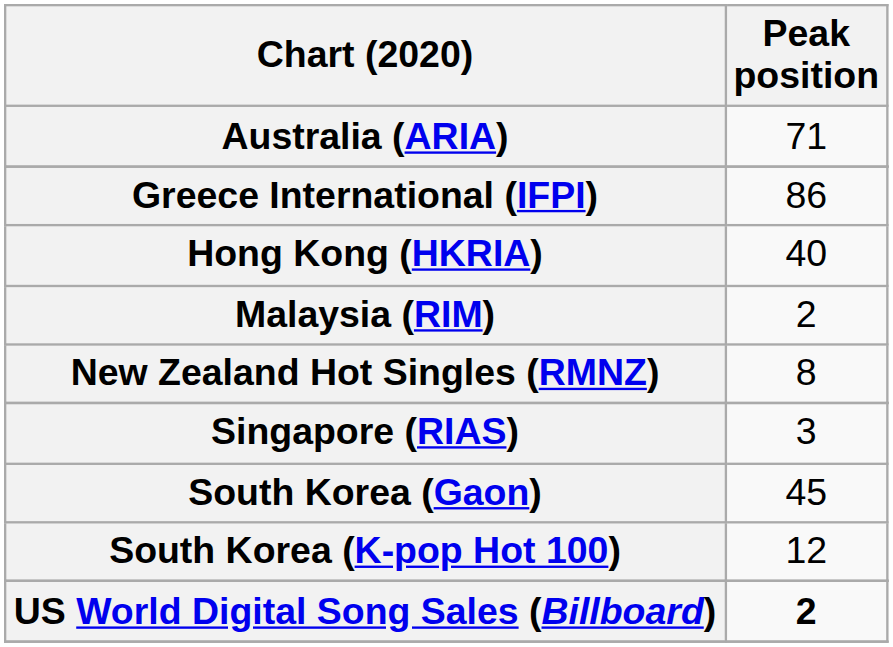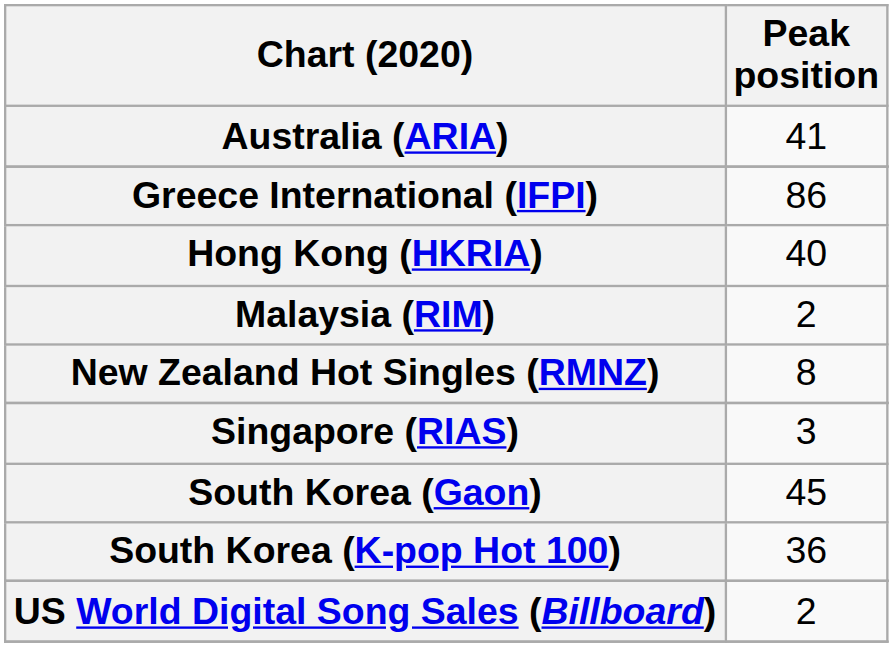Australia (ARIA) | Peak position: 71 -> 41
South Korea (K-pop Hot 100) | Peak position: 12 -> 36
US World Digital Song Sales (Billboard) | Peak position: bold -> normal
